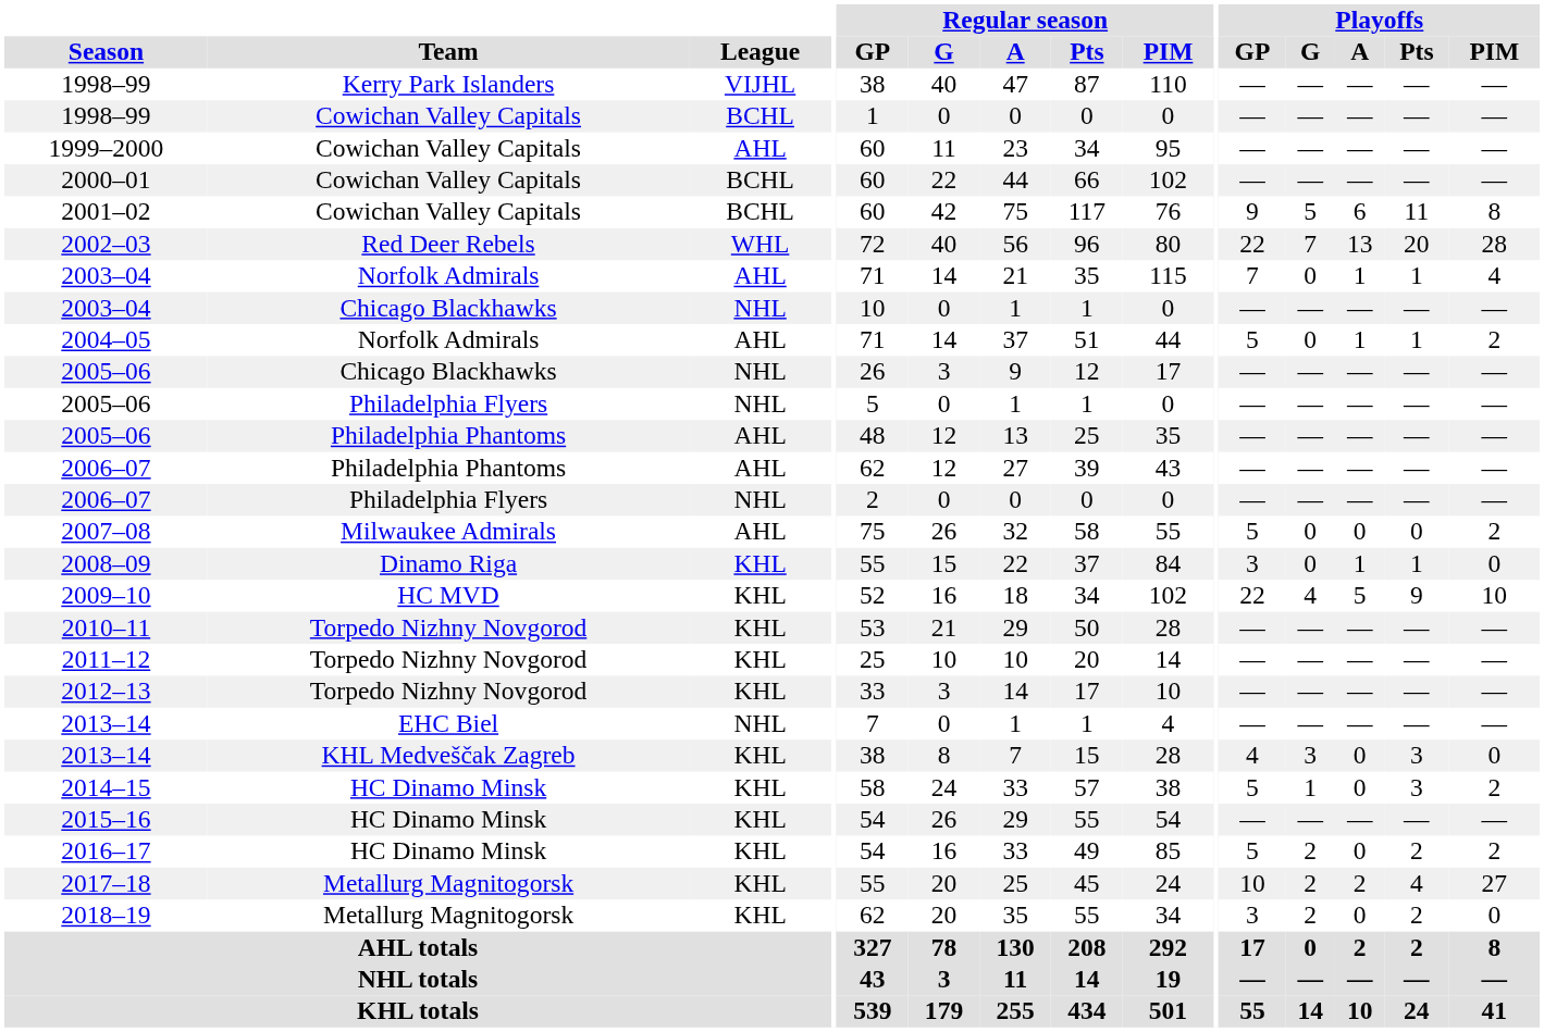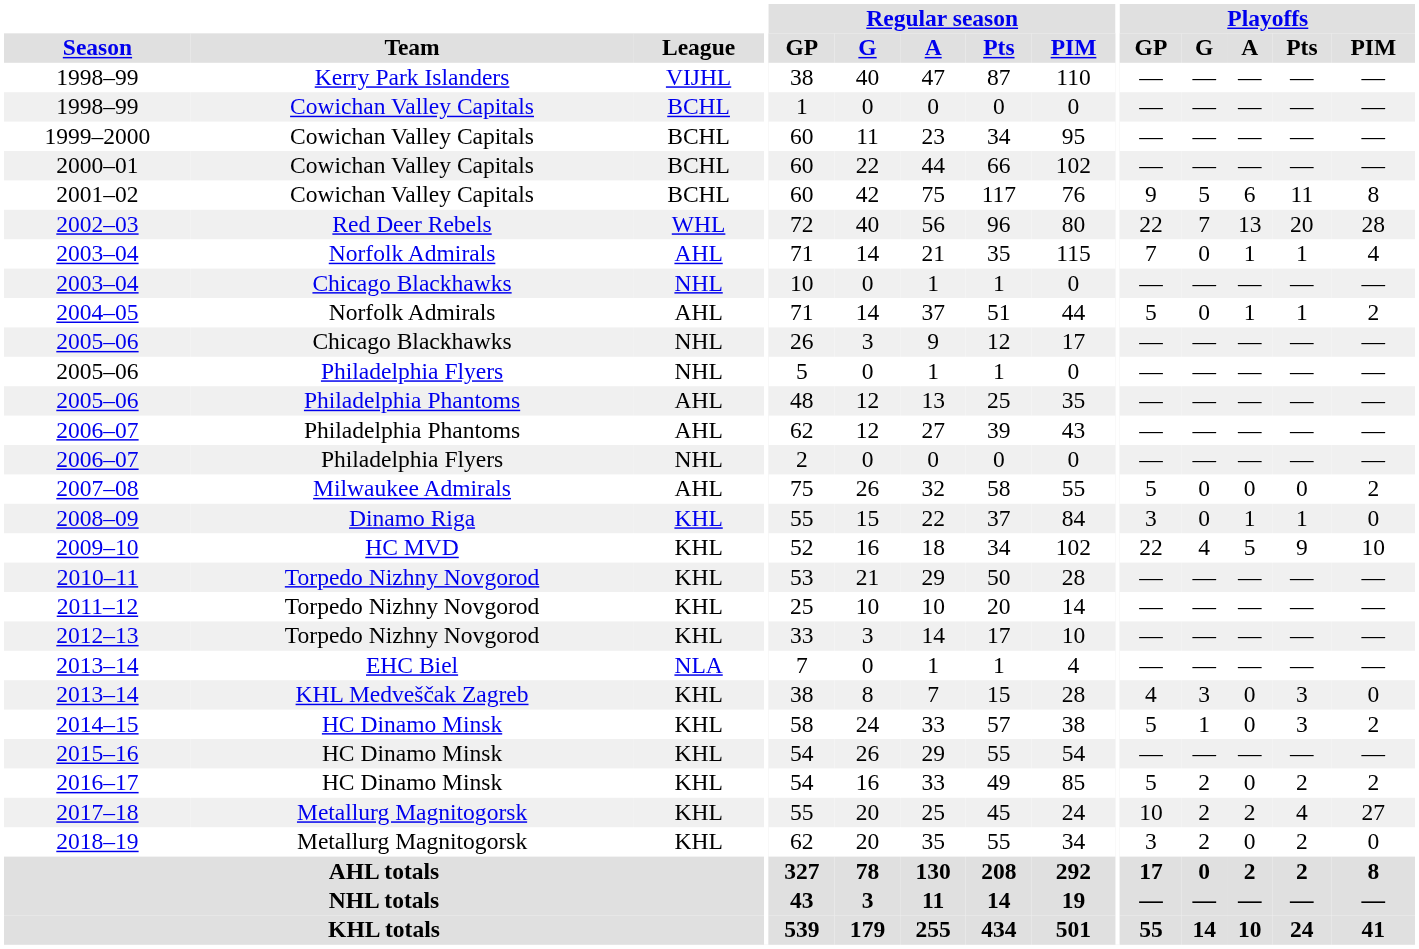1999–2000 | League: AHL -> BCHL
2013–14 / EHC Biel | League: NHL -> NLA
